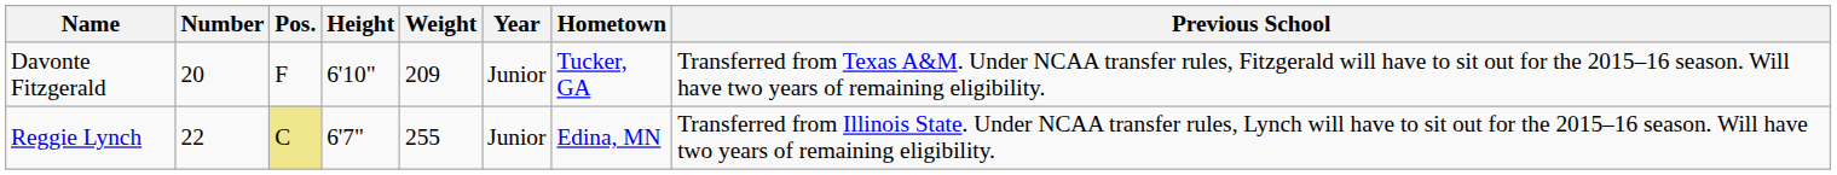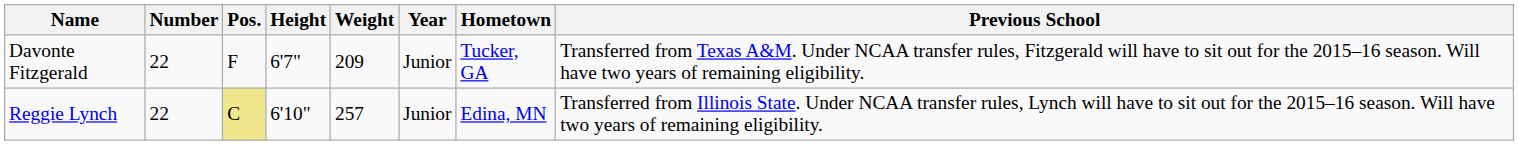Davonte Fitzgerald | Number: 20 -> 22
Davonte Fitzgerald | Height: 6'10" -> 6'7"
Reggie Lynch | Height: 6'7" -> 6'10"
Reggie Lynch | Weight: 255 -> 257
